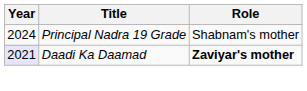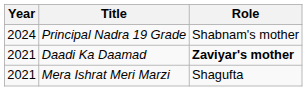Daadi Ka Daamad | Year: lavender background -> no background
+ row: 2021 | Mera Ishrat Meri Marzi | Shagufta
